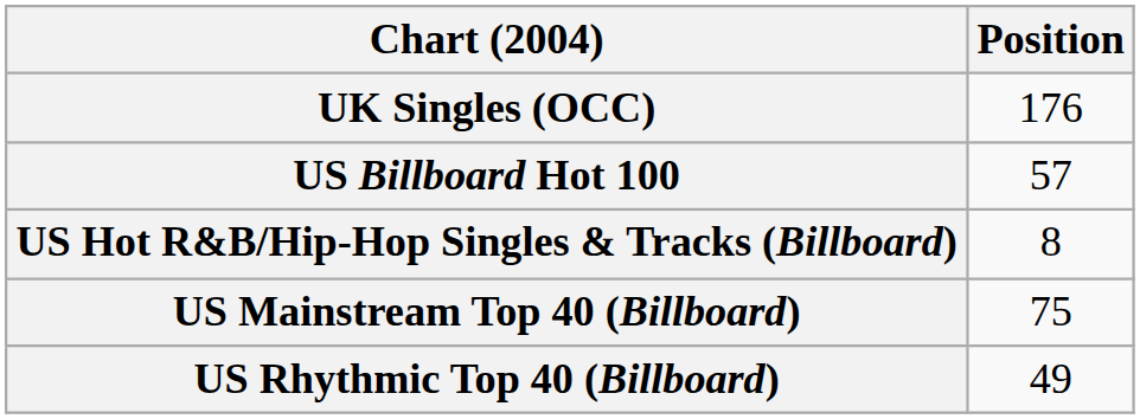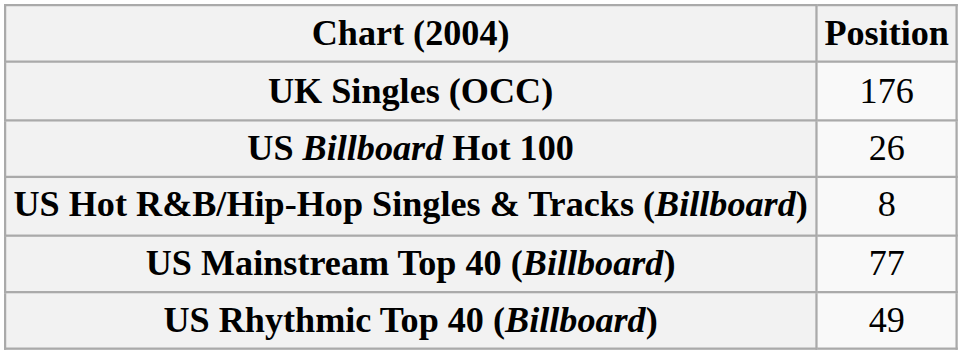US Billboard Hot 100 | Position: 57 -> 26
US Mainstream Top 40 (Billboard) | Position: 75 -> 77
